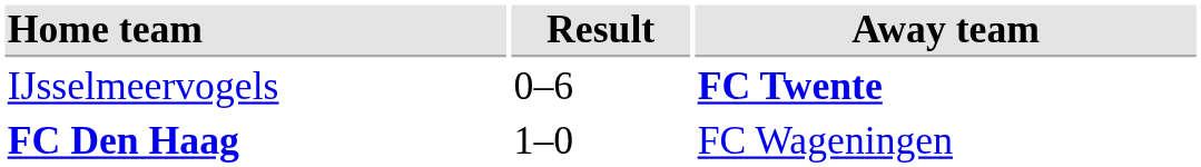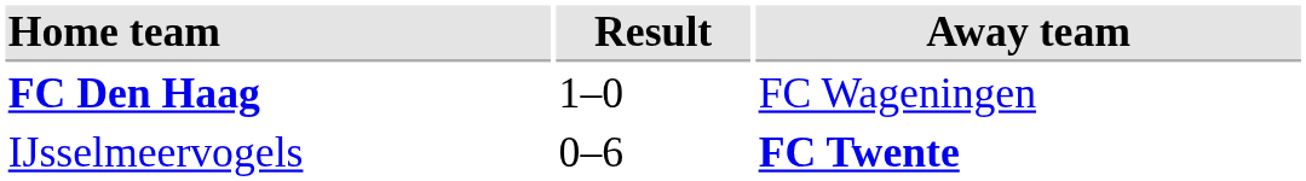rows swapped: FC Den Haag <-> IJsselmeervogels
